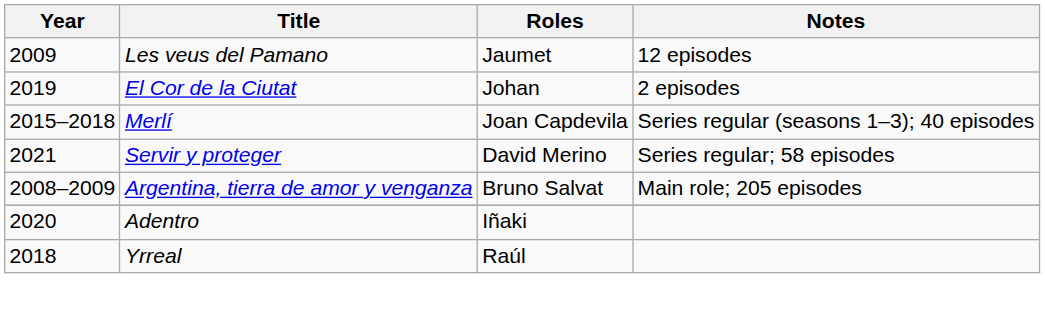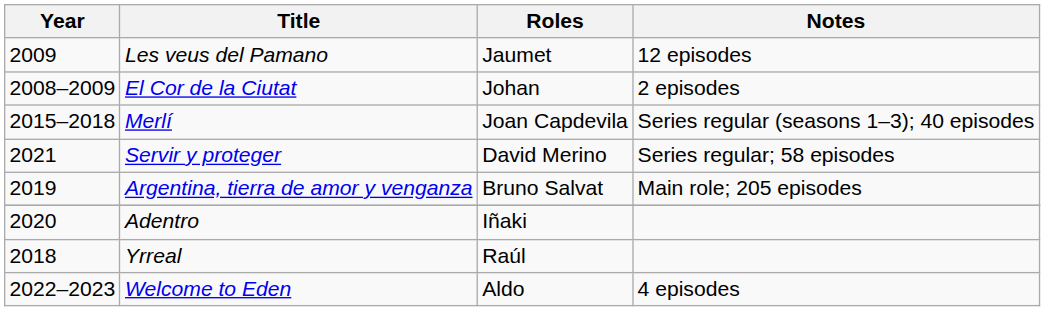El Cor de la Ciutat | Year: 2019 -> 2008–2009
Argentina, tierra de amor y venganza | Year: 2008–2009 -> 2019
+ row: 2022–2023 | Welcome to Eden | Aldo | 4 episodes
